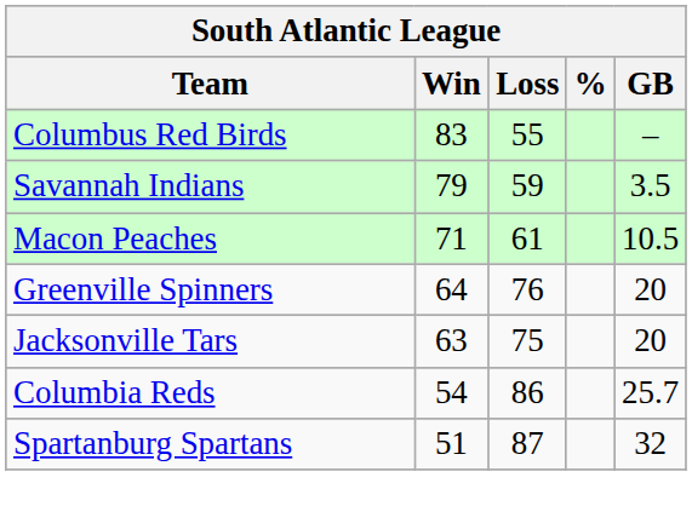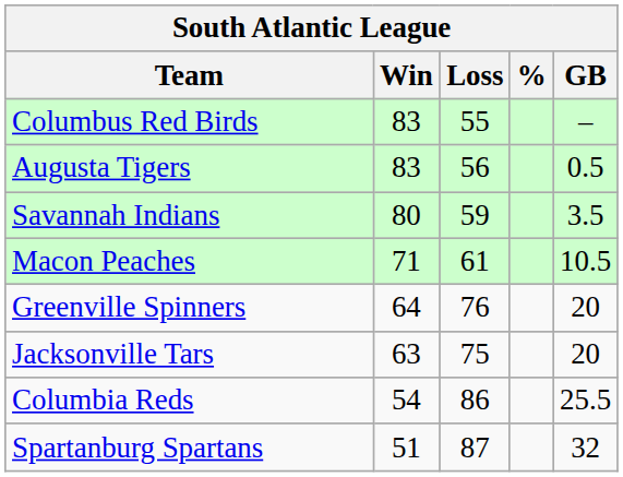+ row: Augusta Tigers | 83 | 56 | 0.5
Savannah Indians | Win: 79 -> 80
Columbia Reds | GB: 25.7 -> 25.5
